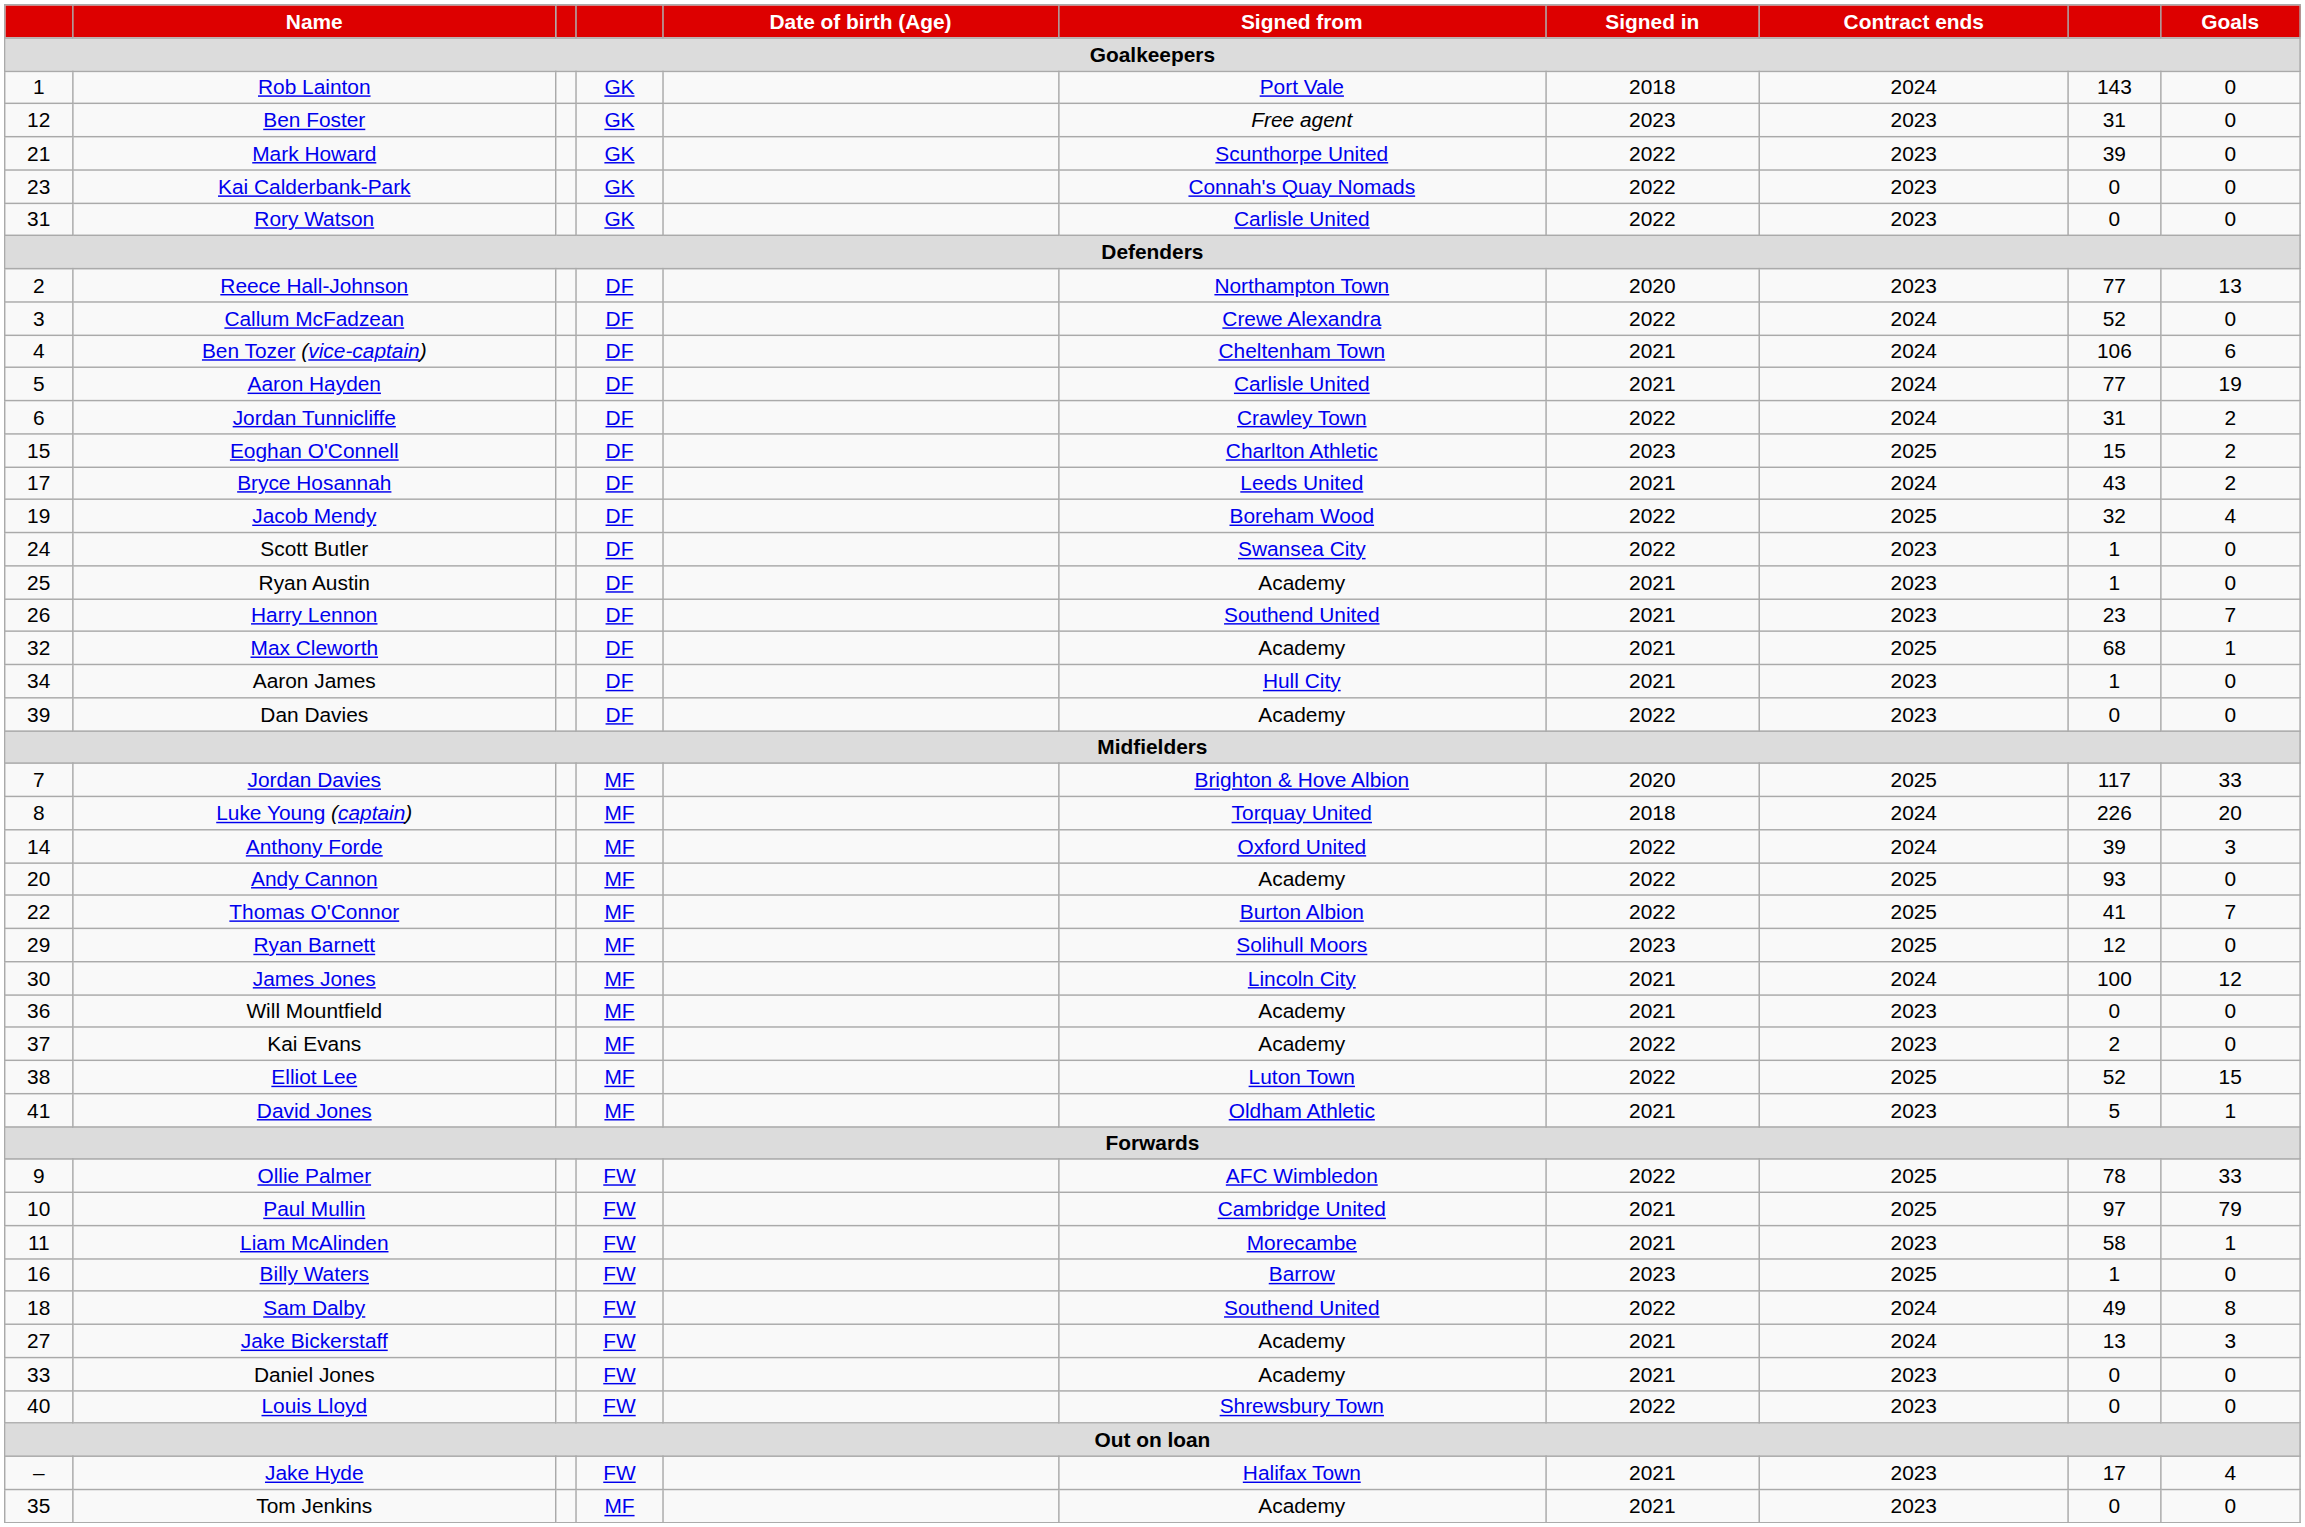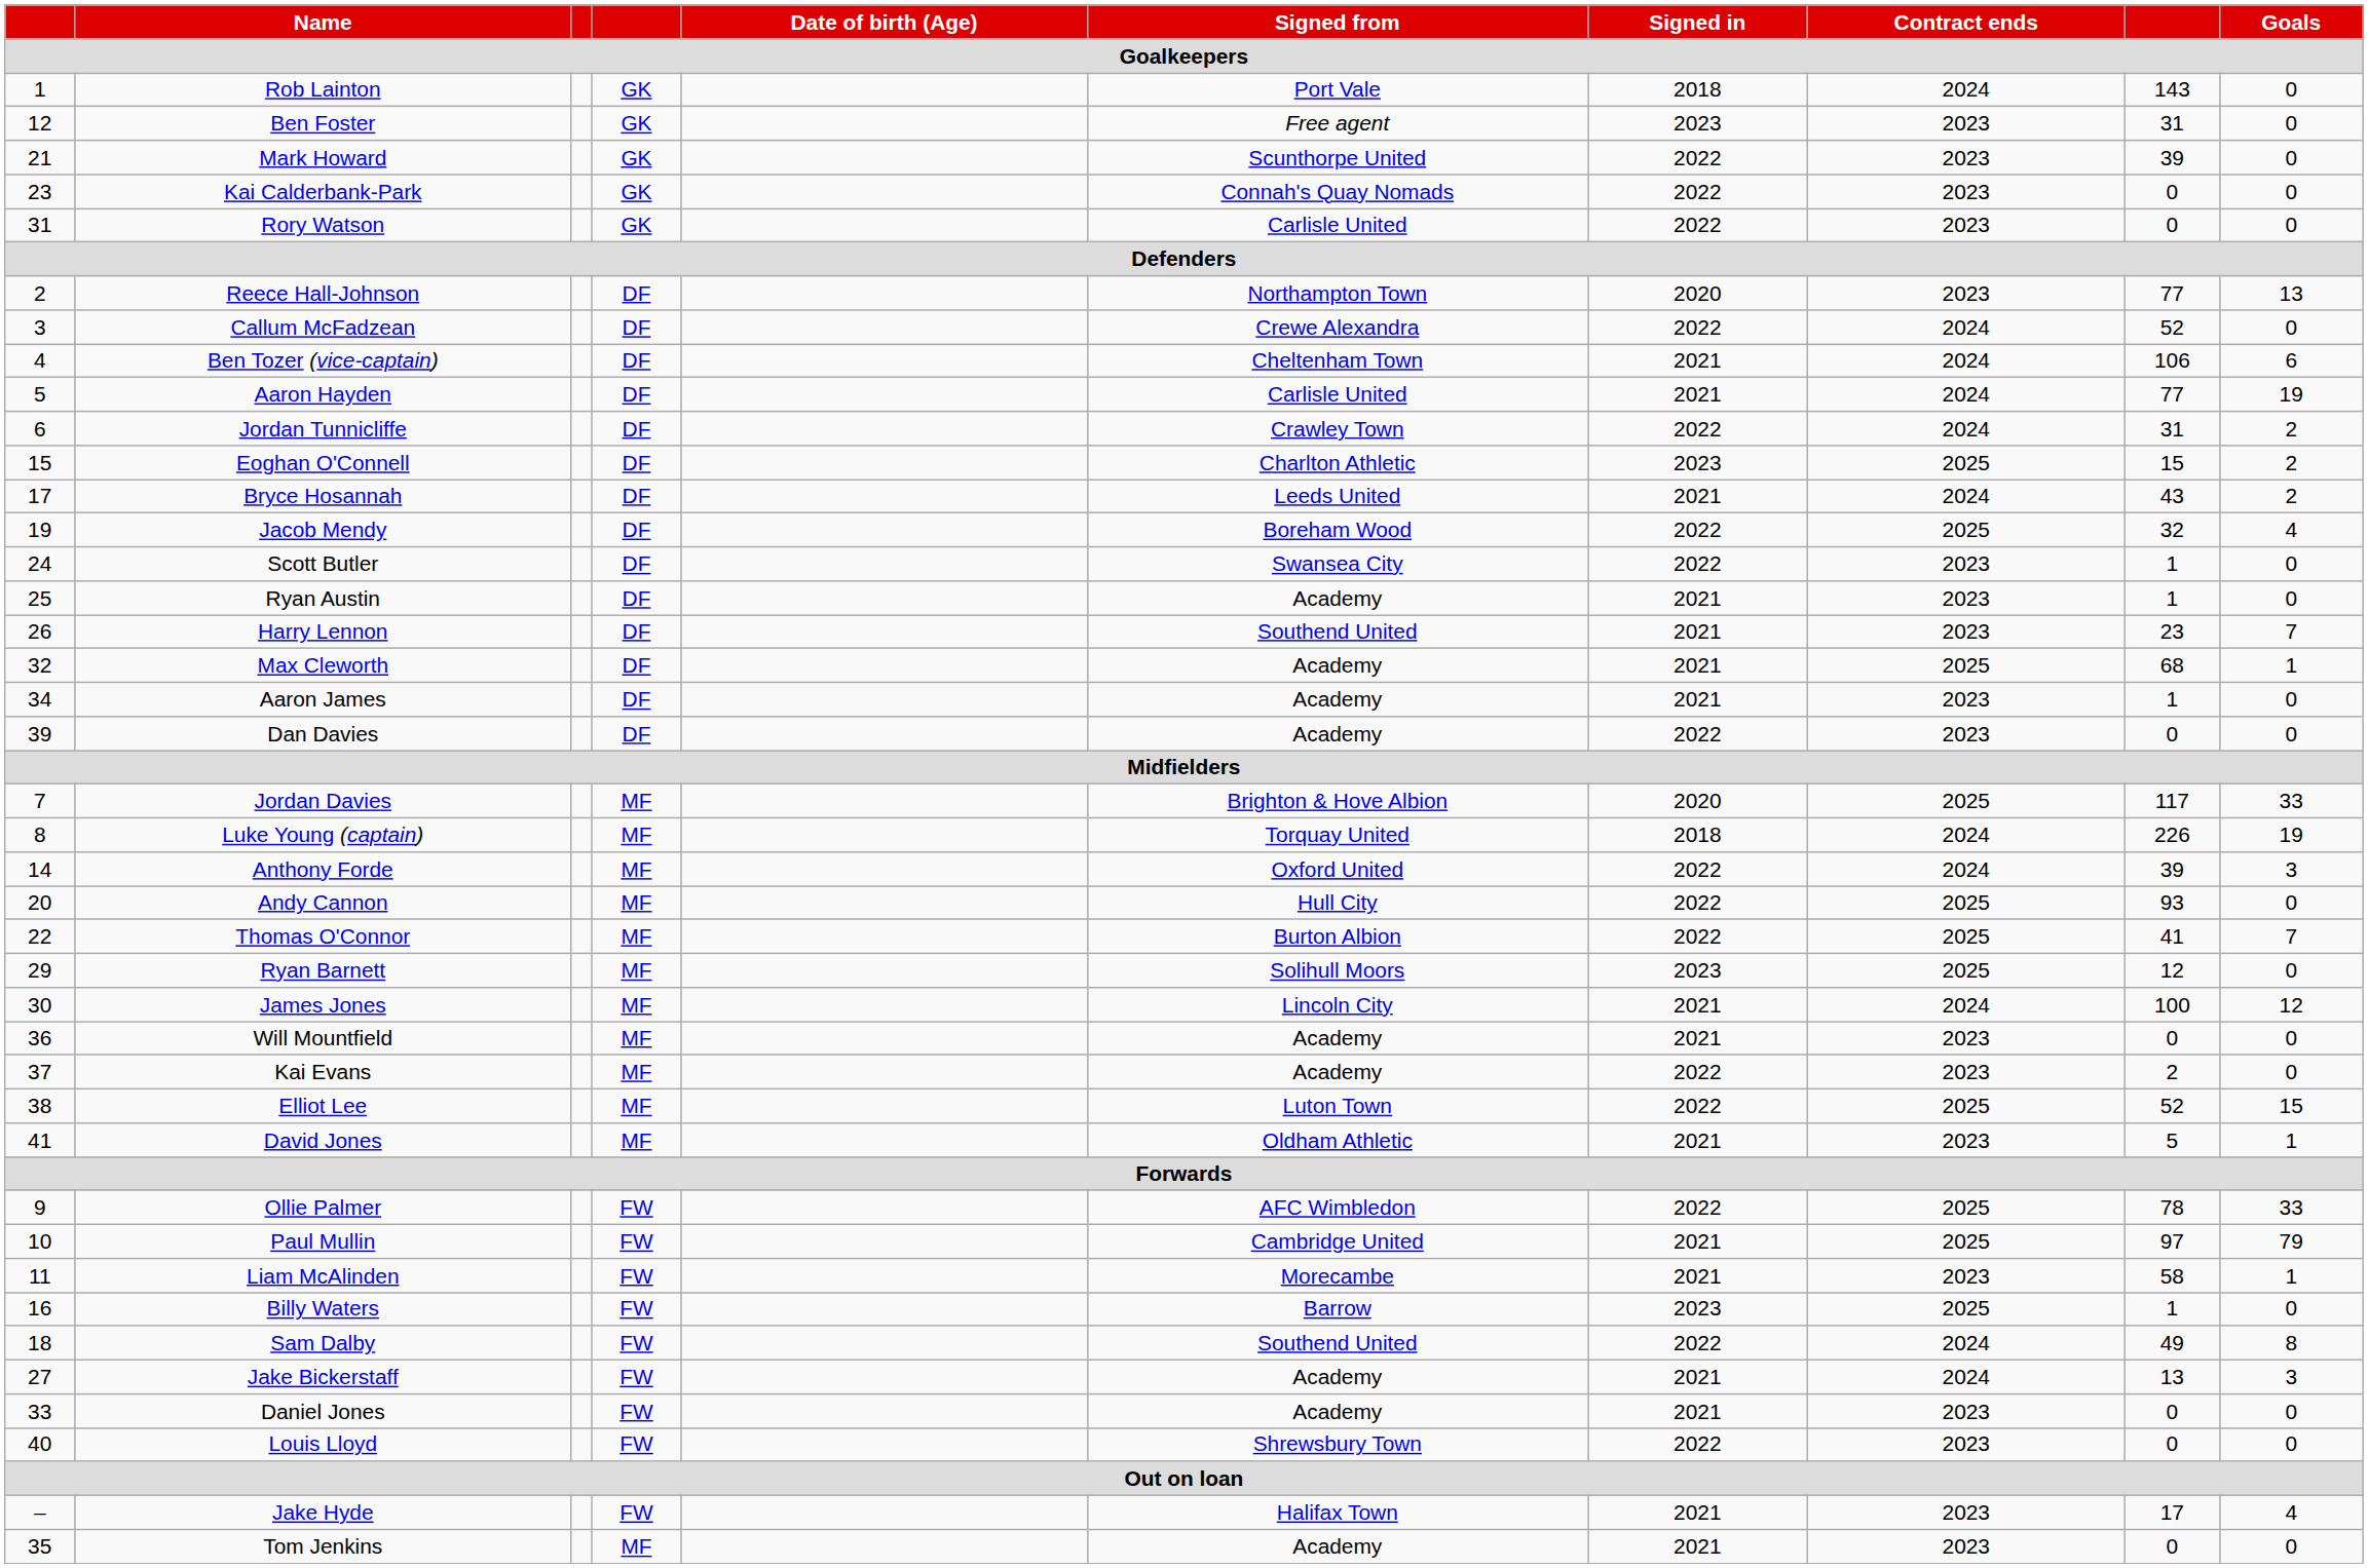Aaron James | Signed from: Hull City -> Academy
Luke Young (captain) | Goals: 20 -> 19
Andy Cannon | Signed from: Academy -> Hull City
